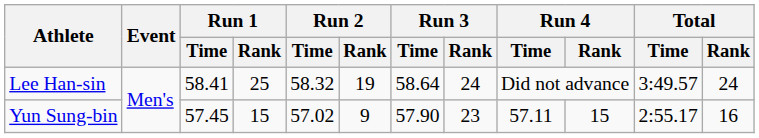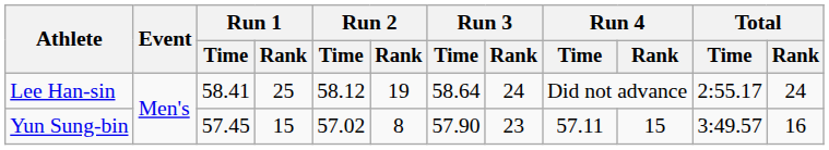Lee Han-sin | Run 2 / Time: 58.32 -> 58.12
Lee Han-sin | Total / Time: 3:49.57 -> 2:55.17
Yun Sung-bin | Run 2 / Rank: 9 -> 8
Yun Sung-bin | Total / Time: 2:55.17 -> 3:49.57
